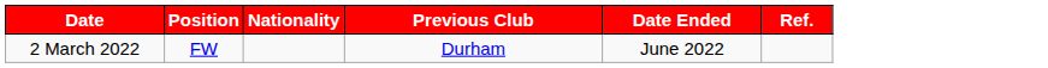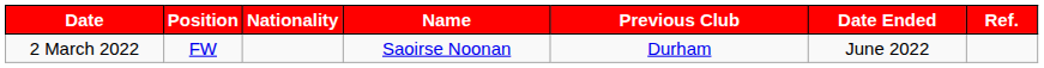+ column: Name | Saoirse Noonan
